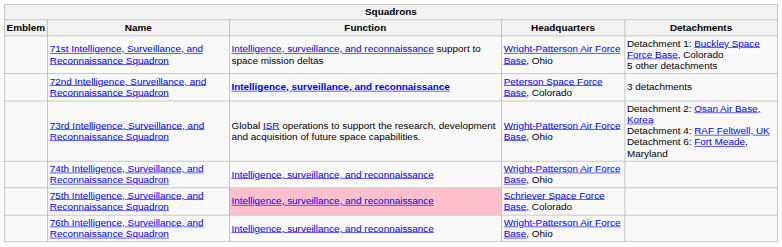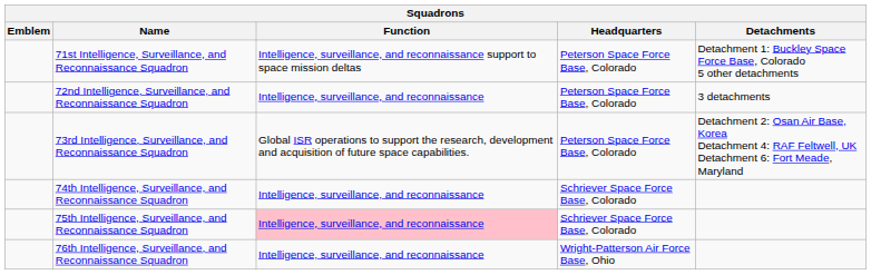71st Intelligence, Surveillance, and Reconnaissance Squadron | Headquarters: Wright-Patterson Air Force Base, Ohio -> Peterson Space Force Base, Colorado
72nd Intelligence, Surveillance, and Reconnaissance Squadron | Function: bold -> normal
73rd Intelligence, Surveillance, and Reconnaissance Squadron | Headquarters: Wright-Patterson Air Force Base, Ohio -> Peterson Space Force Base, Colorado
74th Intelligence, Surveillance, and Reconnaissance Squadron | Headquarters: Wright-Patterson Air Force Base, Ohio -> Schriever Space Force Base, Colorado
